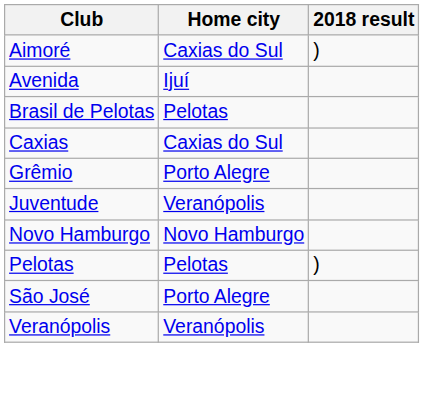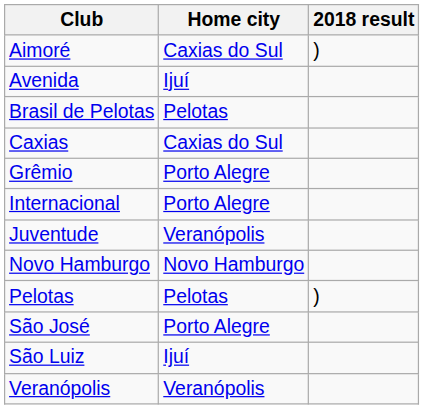+ row: Internacional | Porto Alegre
+ row: São Luiz | Ijuí
